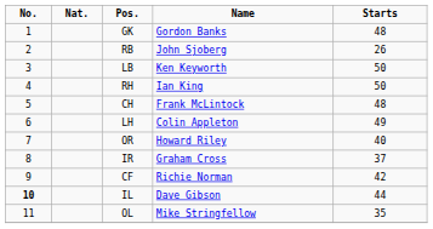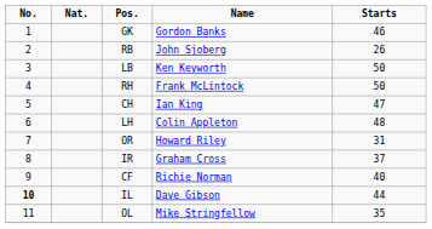GK | Starts: 48 -> 46
RH | Name: Ian King -> Frank McLintock
CH | Name: Frank McLintock -> Ian King
CH | Starts: 48 -> 47
LH | Starts: 49 -> 48
OR | Starts: 40 -> 31
CF | Starts: 42 -> 40
